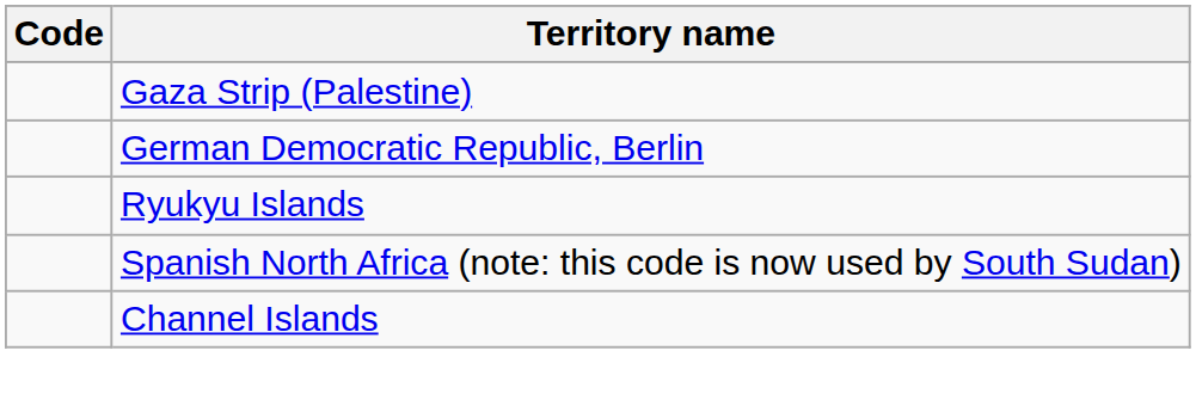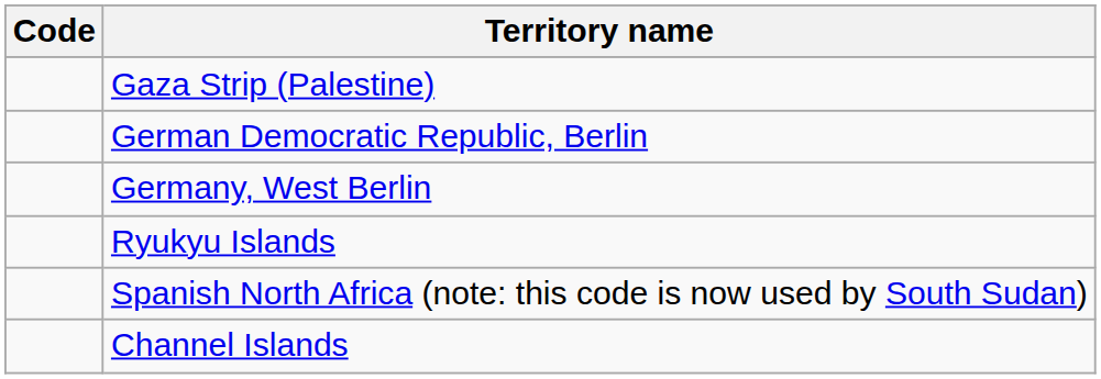+ row: Germany, West Berlin
